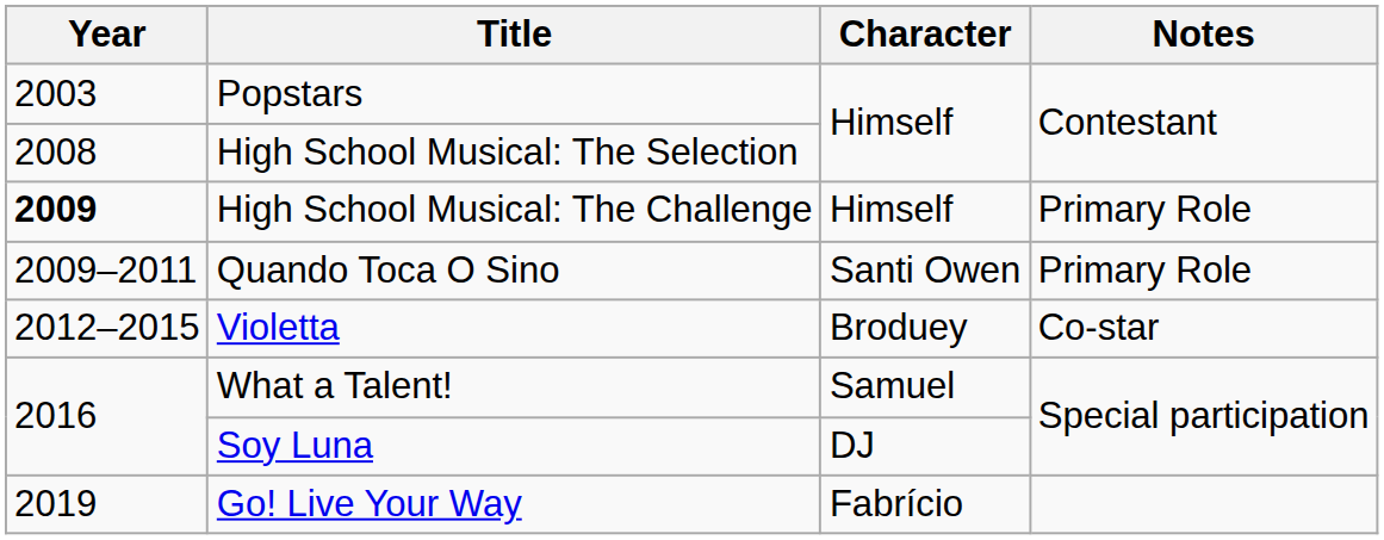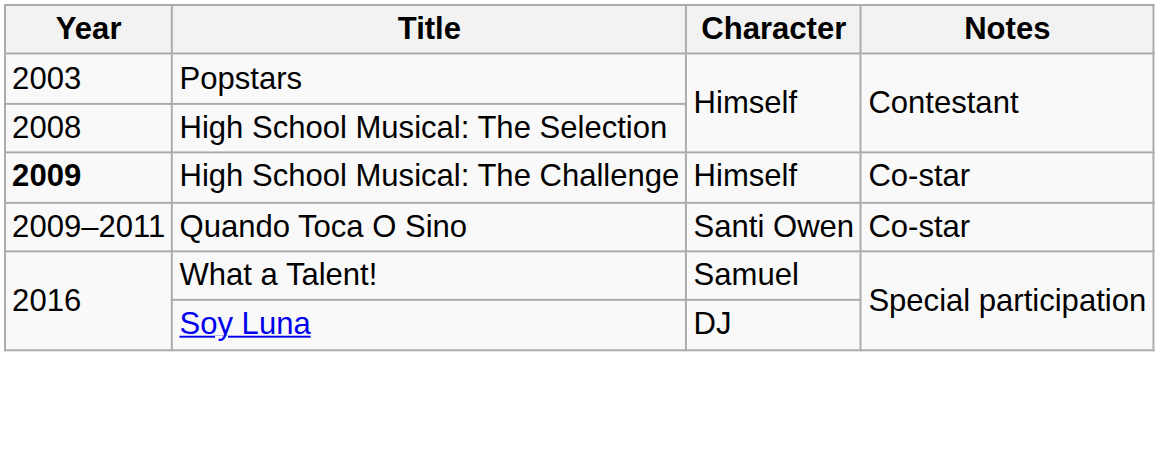High School Musical: The Challenge | Notes: Primary Role -> Co-star
Quando Toca O Sino | Notes: Primary Role -> Co-star
- row: 2012–2015 | Violetta | Broduey | Co-star
- row: 2019 | Go! Live Your Way | Fabrício
